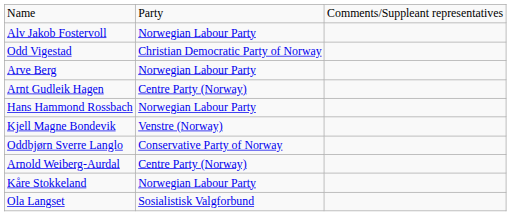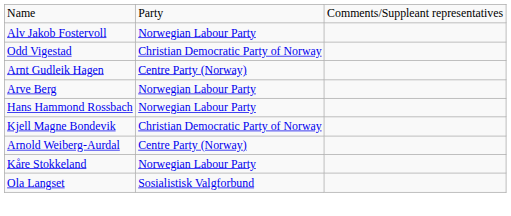rows swapped: Arnt Gudleik Hagen <-> Arve Berg
Kjell Magne Bondevik | column 2: Venstre (Norway) -> Christian Democratic Party of Norway
- row: Oddbjørn Sverre Langlo | Conservative Party of Norway
